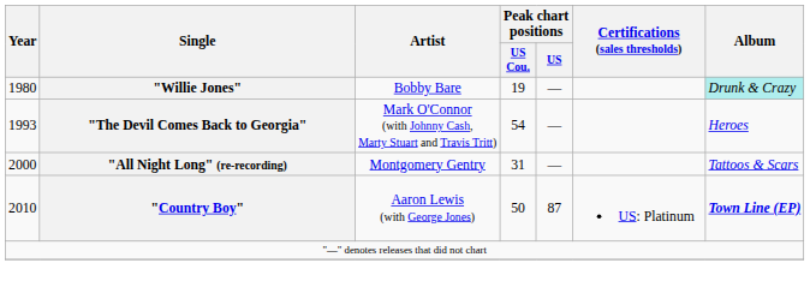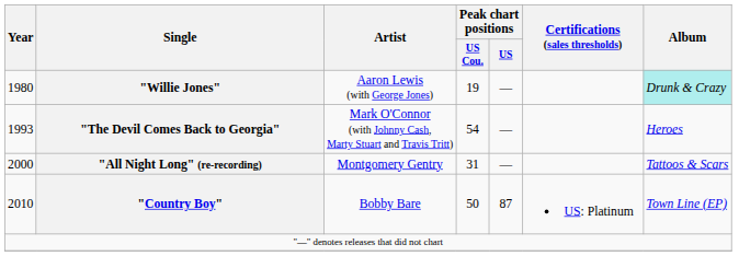"Willie Jones" | Artist: Bobby Bare -> Aaron Lewis (with George Jones)
"Country Boy" | Artist: Aaron Lewis (with George Jones) -> Bobby Bare
"Country Boy" | Album: bold -> normal
